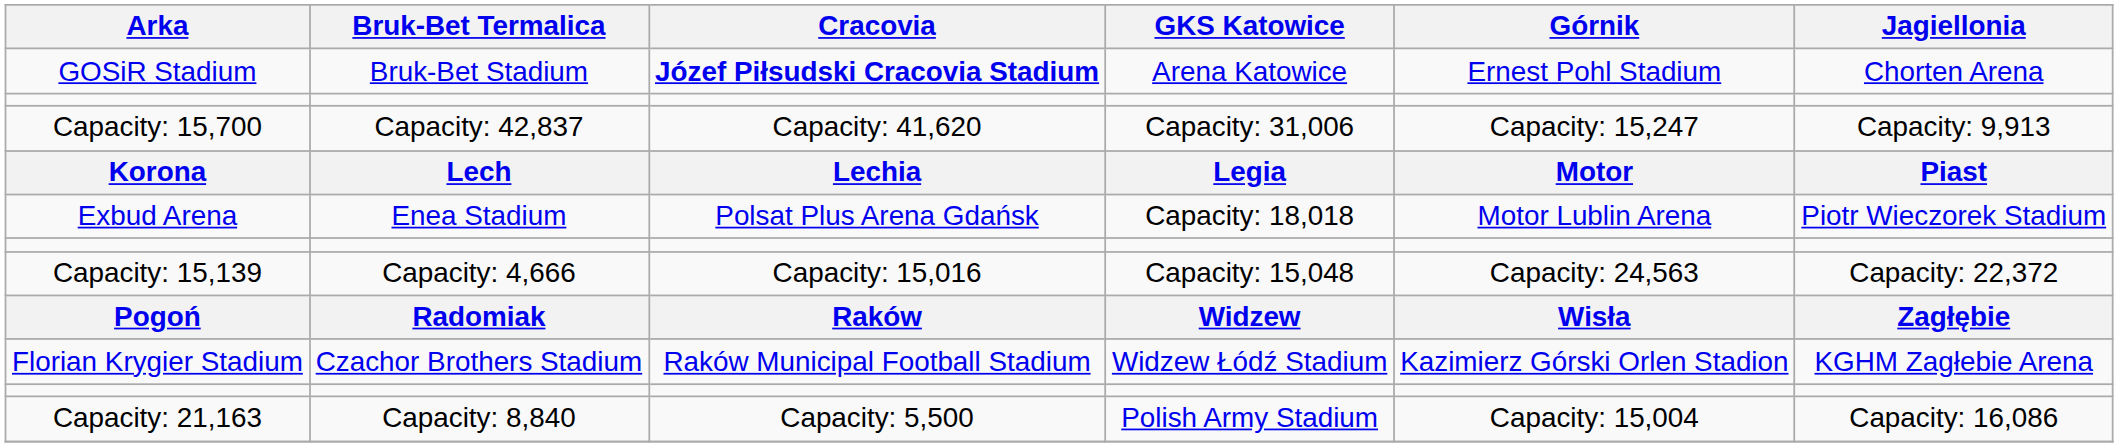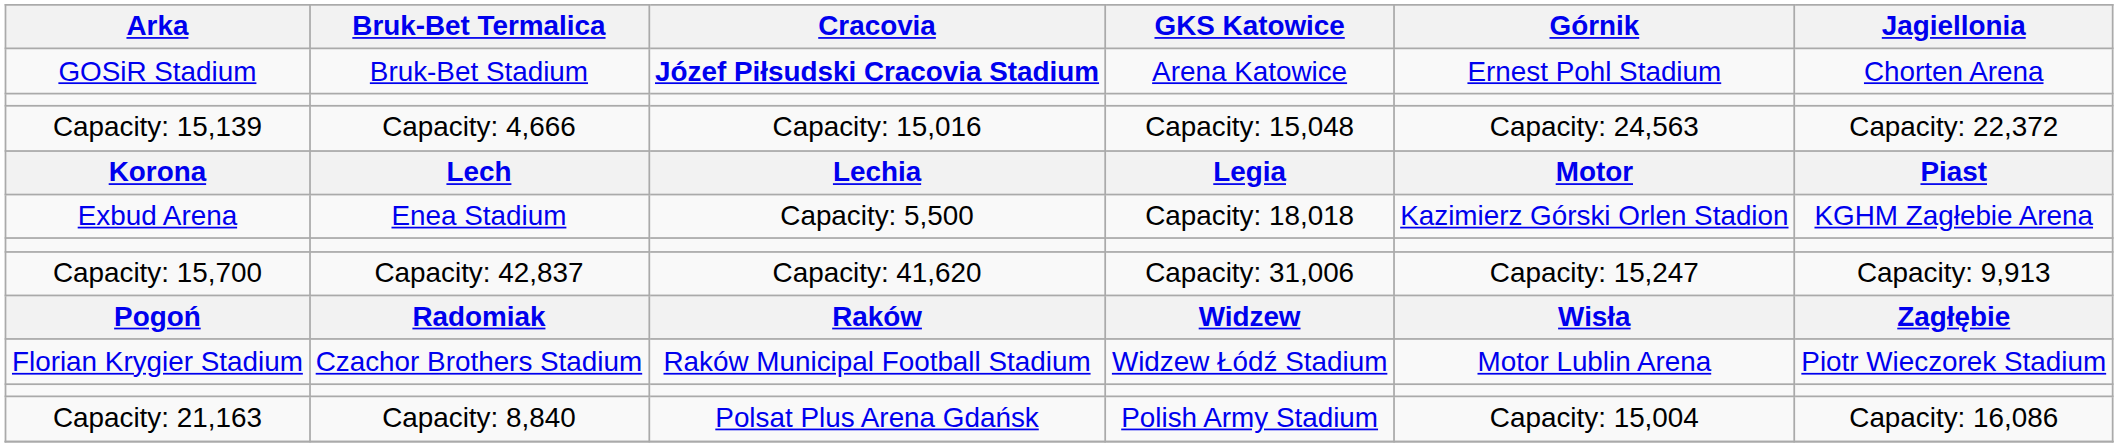rows swapped: Capacity: 15,139 <-> Capacity: 15,700
Exbud Arena | Cracovia: Polsat Plus Arena Gdańsk -> Capacity: 5,500
Exbud Arena | Górnik: Motor Lublin Arena -> Kazimierz Górski Orlen Stadion
Exbud Arena | Jagiellonia: Piotr Wieczorek Stadium -> KGHM Zagłebie Arena
Florian Krygier Stadium | Górnik: Kazimierz Górski Orlen Stadion -> Motor Lublin Arena
Florian Krygier Stadium | Jagiellonia: KGHM Zagłebie Arena -> Piotr Wieczorek Stadium
Capacity: 21,163 | Cracovia: Capacity: 5,500 -> Polsat Plus Arena Gdańsk
